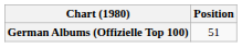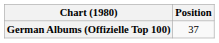German Albums (Offizielle Top 100) | Position: 51 -> 37
